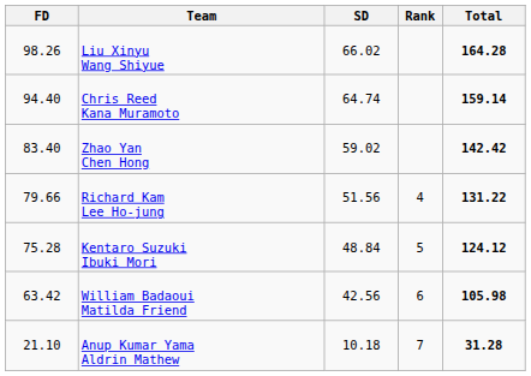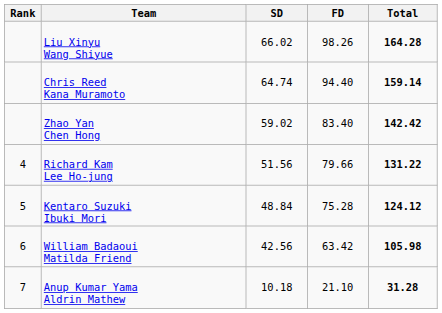columns swapped: Rank <-> FD
